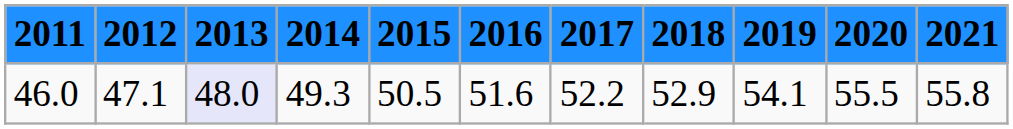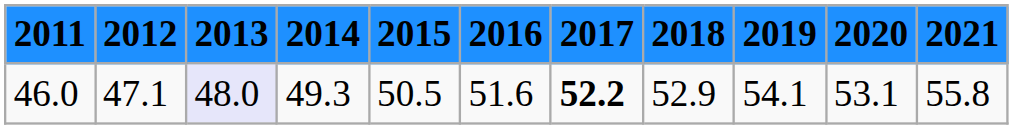46.0 | 2017: normal -> bold
46.0 | 2020: 55.5 -> 53.1
